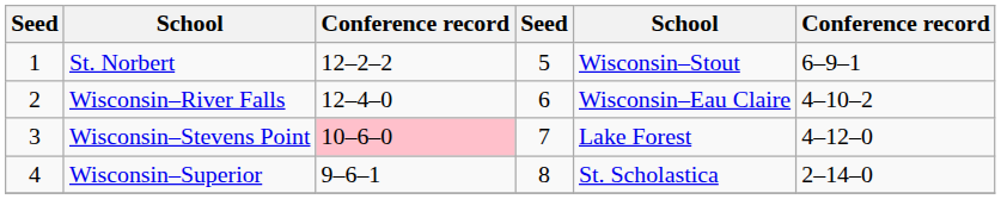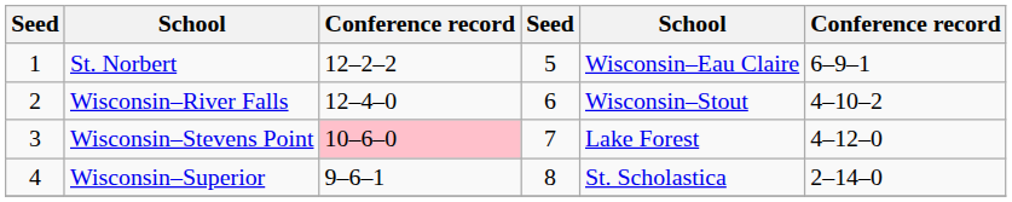St. Norbert | column 5: Wisconsin–Stout -> Wisconsin–Eau Claire
Wisconsin–River Falls | column 5: Wisconsin–Eau Claire -> Wisconsin–Stout
